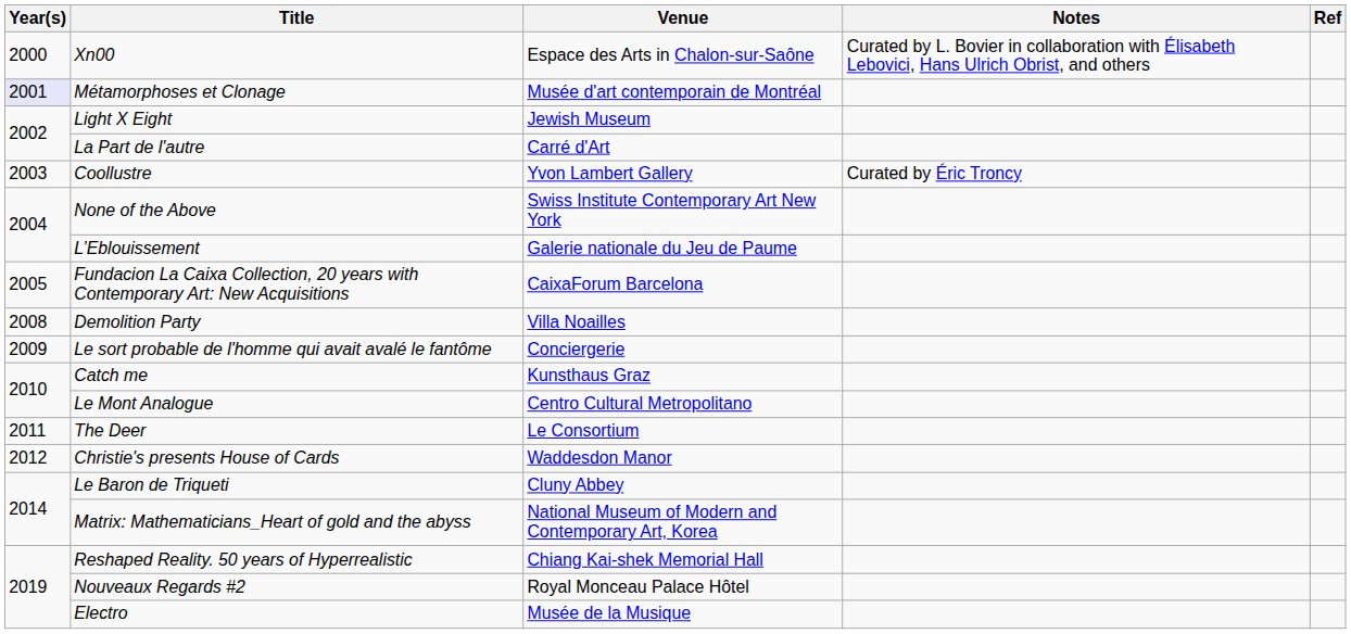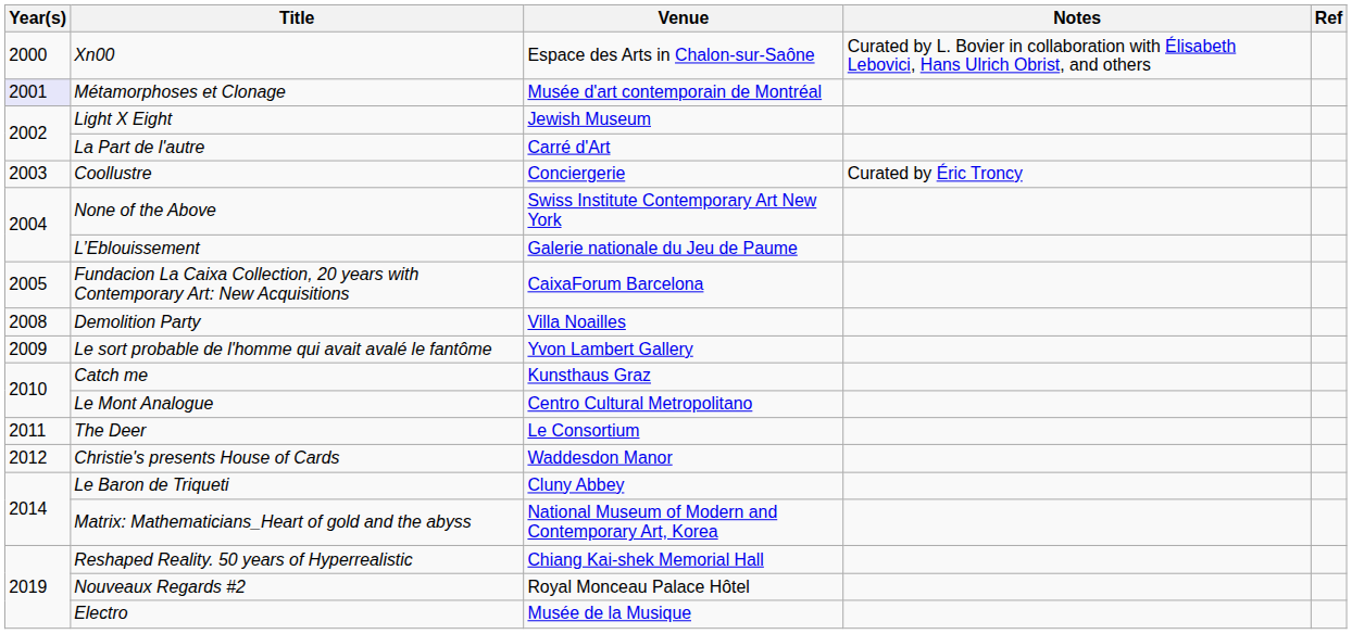Coollustre | Venue: Yvon Lambert Gallery -> Conciergerie
Le sort probable de l'homme qui avait avalé le fantôme | Venue: Conciergerie -> Yvon Lambert Gallery
